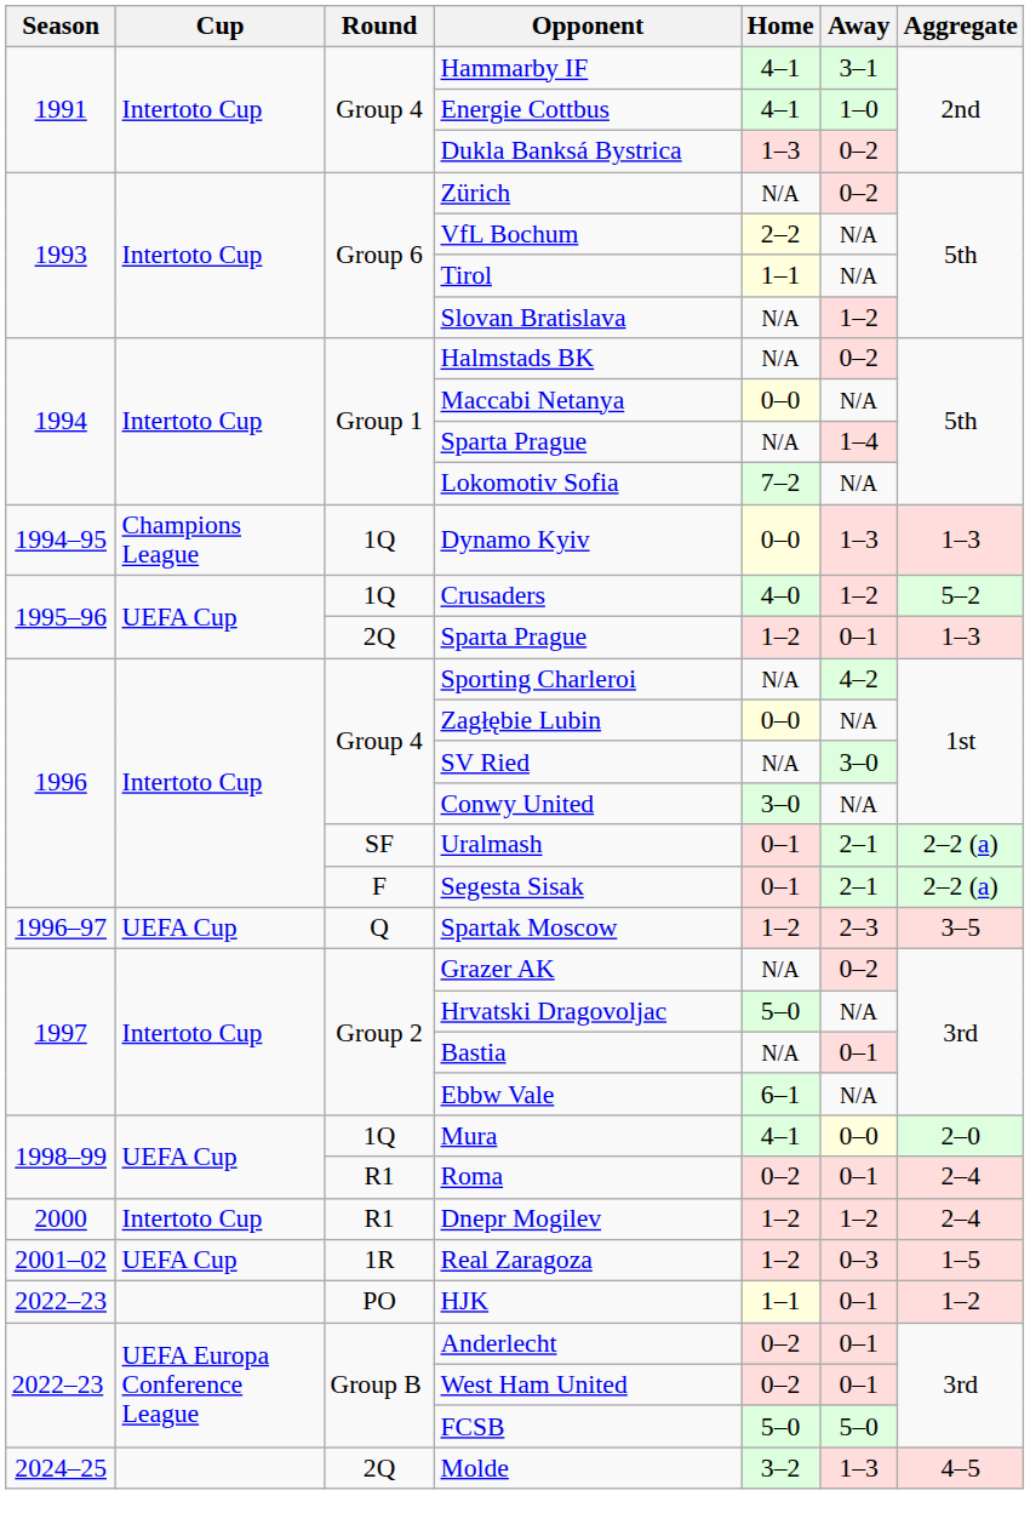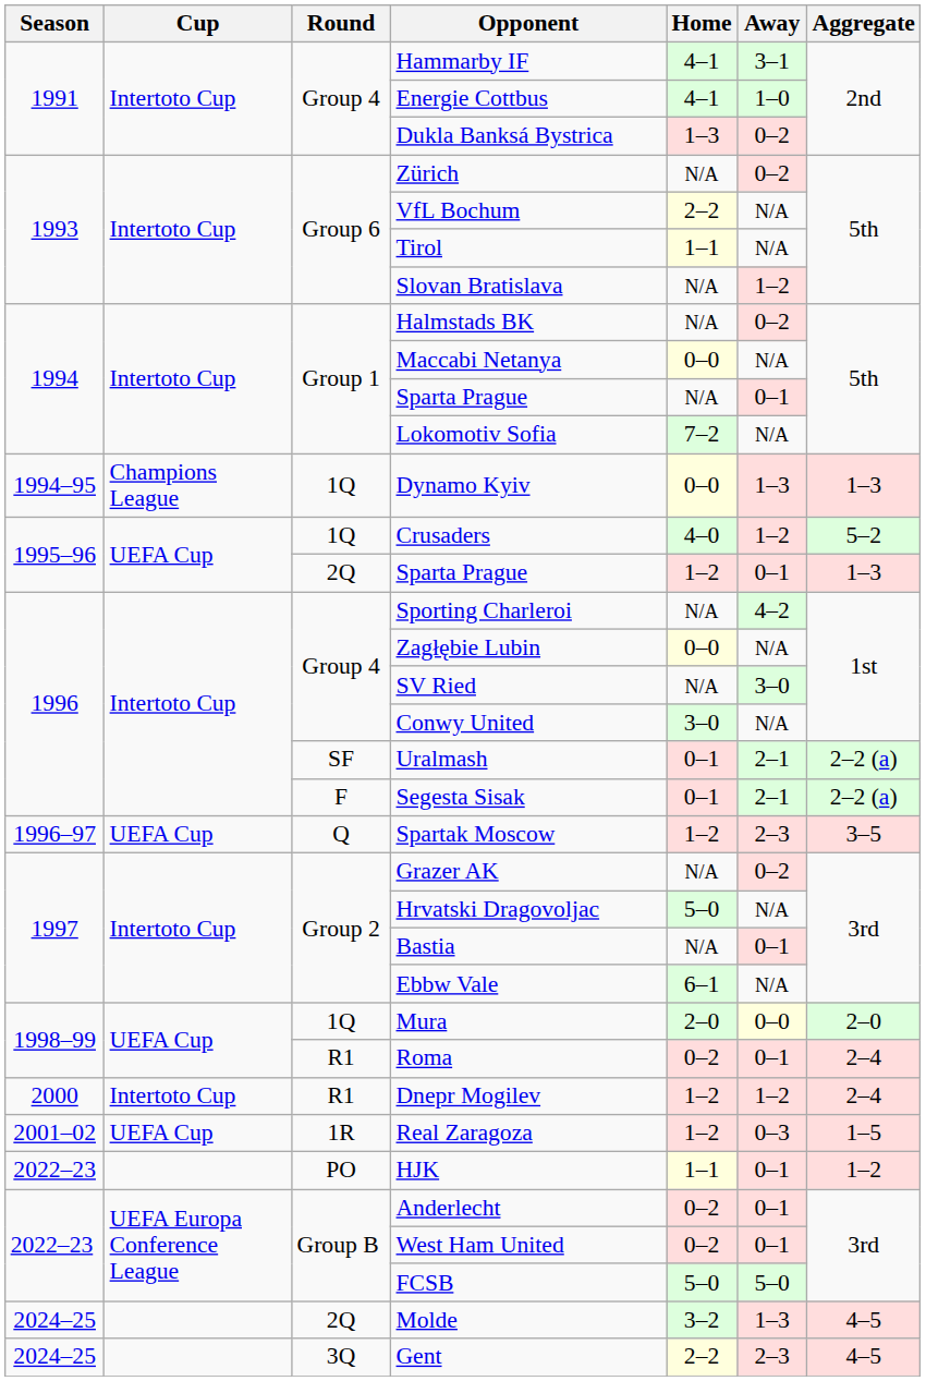Group 1 / Sparta Prague | Away: 1–4 -> 0–1
Mura | Home: 4–1 -> 2–0
+ row: 2024–25 | 3Q | Gent | 2–2 | 2–3 | 4–5
